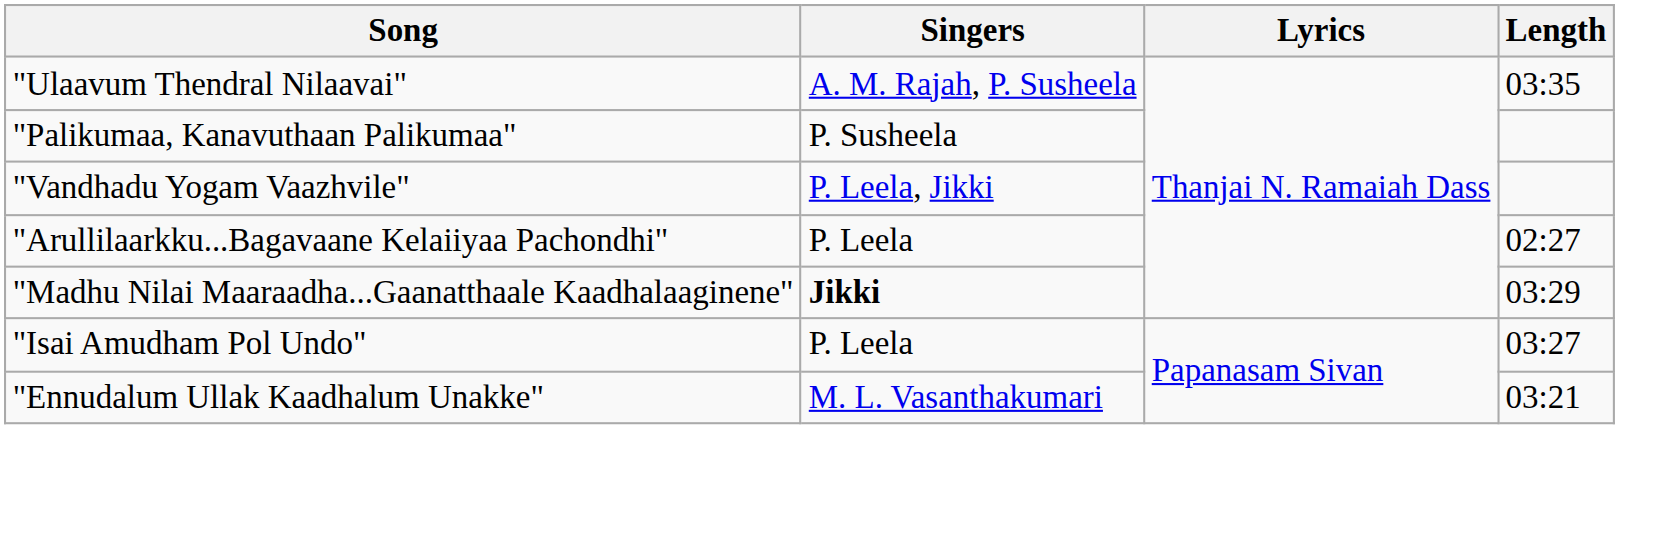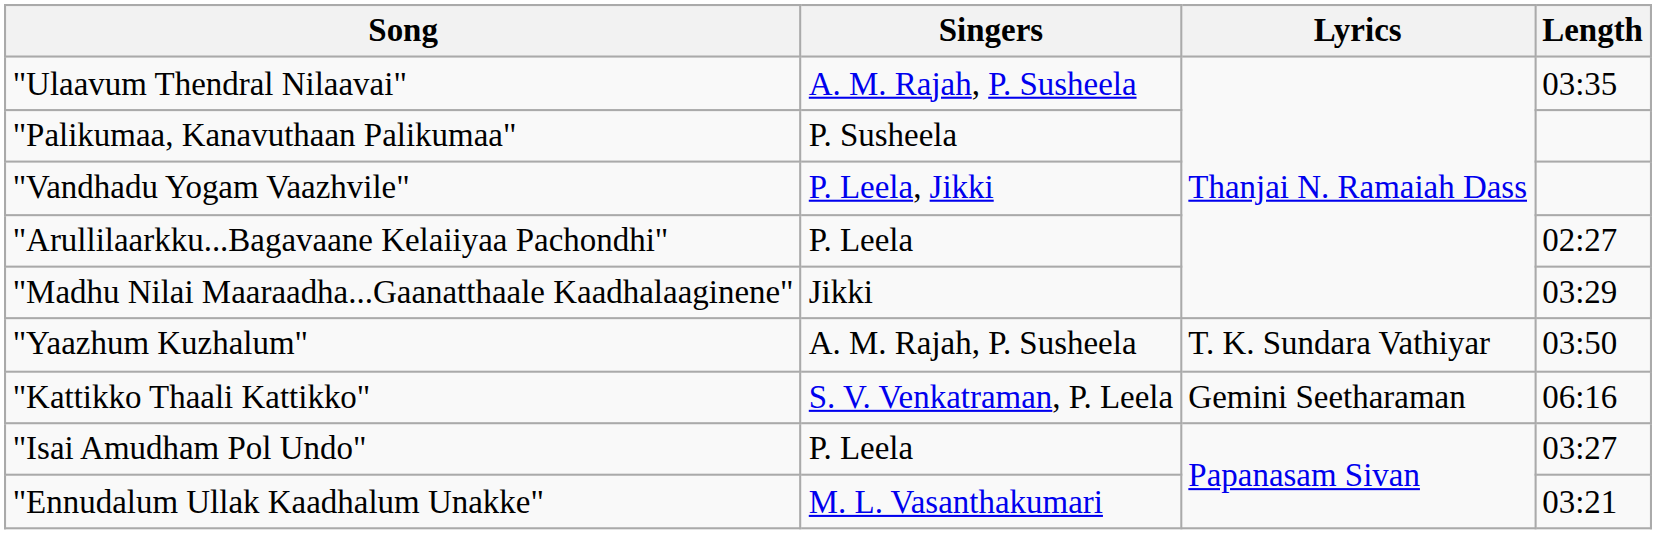"Madhu Nilai Maaraadha...Gaanatthaale Kaadhalaaginene" | Singers: bold -> normal
+ row: "Yaazhum Kuzhalum" | A. M. Rajah, P. Susheela | T. K. Sundara Vathiyar | 03:50
+ row: "Kattikko Thaali Kattikko" | S. V. Venkatraman, P. Leela | Gemini Seetharaman | 06:16
